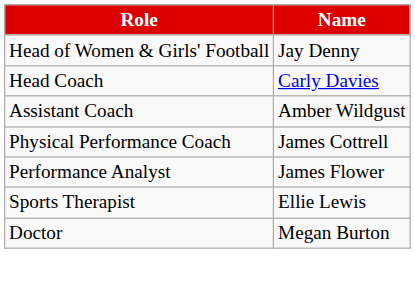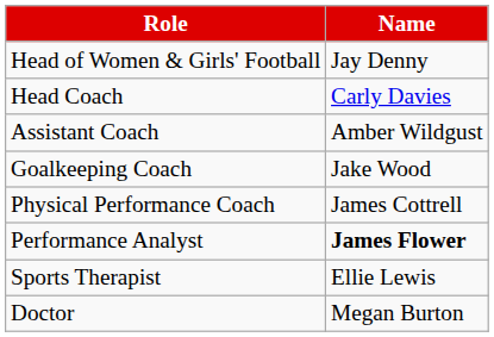+ row: Goalkeeping Coach | Jake Wood
Performance Analyst | Name: normal -> bold
